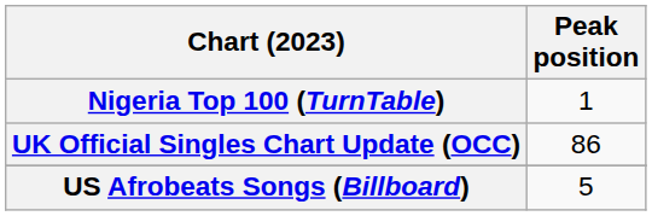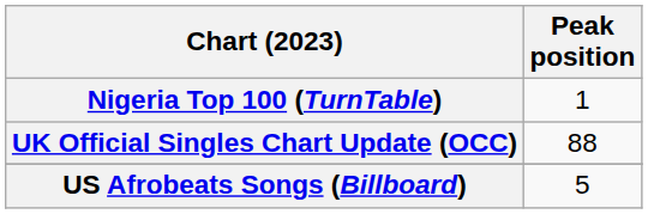UK Official Singles Chart Update (OCC) | Peak position: 86 -> 88
